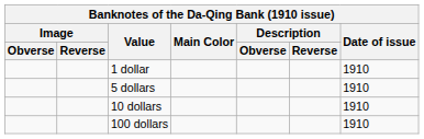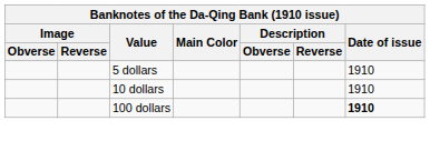- row: 1 dollar | 1910
100 dollars | Date of issue: normal -> bold
